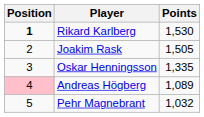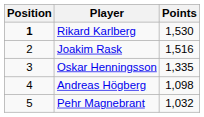Joakim Rask | Points: 1,505 -> 1,516
Andreas Högberg | Position: pink background -> no background
Andreas Högberg | Points: 1,089 -> 1,098
